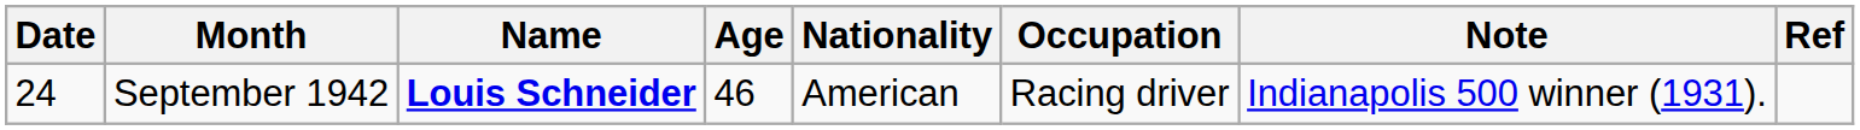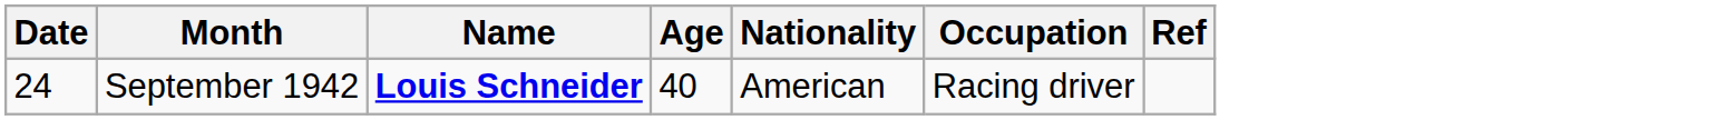- column: Note | Indianapolis 500 winner (1931).
September 1942 | Age: 46 -> 40
